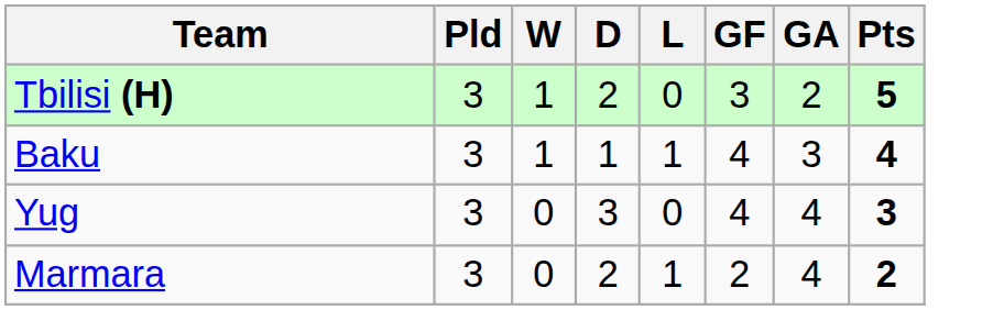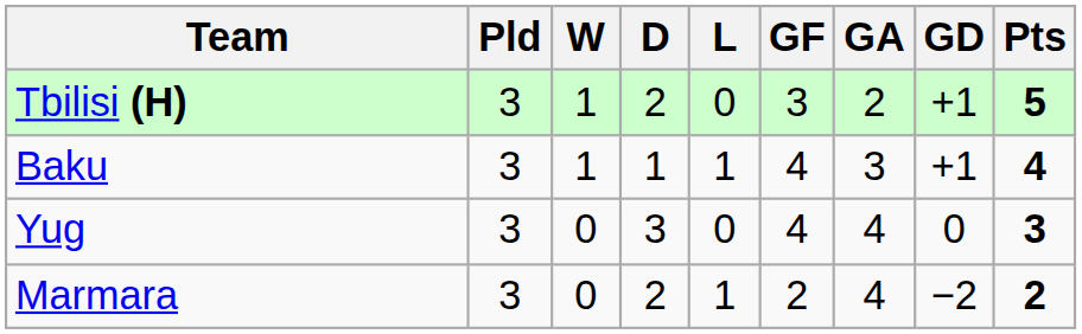+ column: GD | +1 | +1 | 0 | −2
